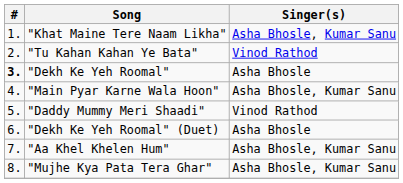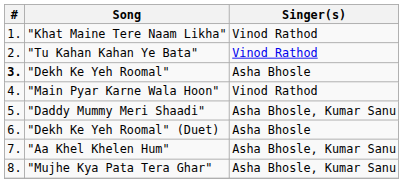"Khat Maine Tere Naam Likha" | Singer(s): Asha Bhosle, Kumar Sanu -> Vinod Rathod
"Main Pyar Karne Wala Hoon" | Singer(s): Asha Bhosle, Kumar Sanu -> Vinod Rathod
"Daddy Mummy Meri Shaadi" | Singer(s): Vinod Rathod -> Asha Bhosle, Kumar Sanu
